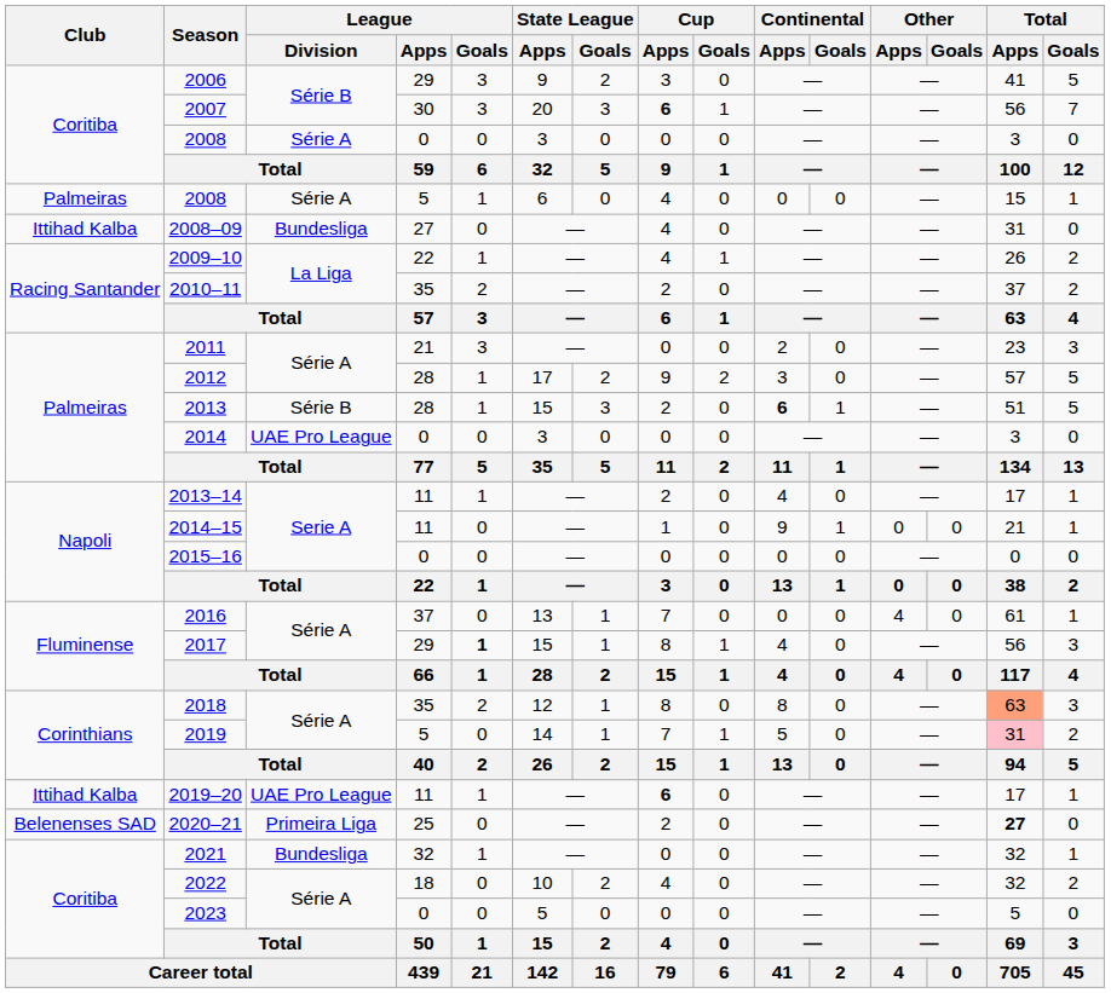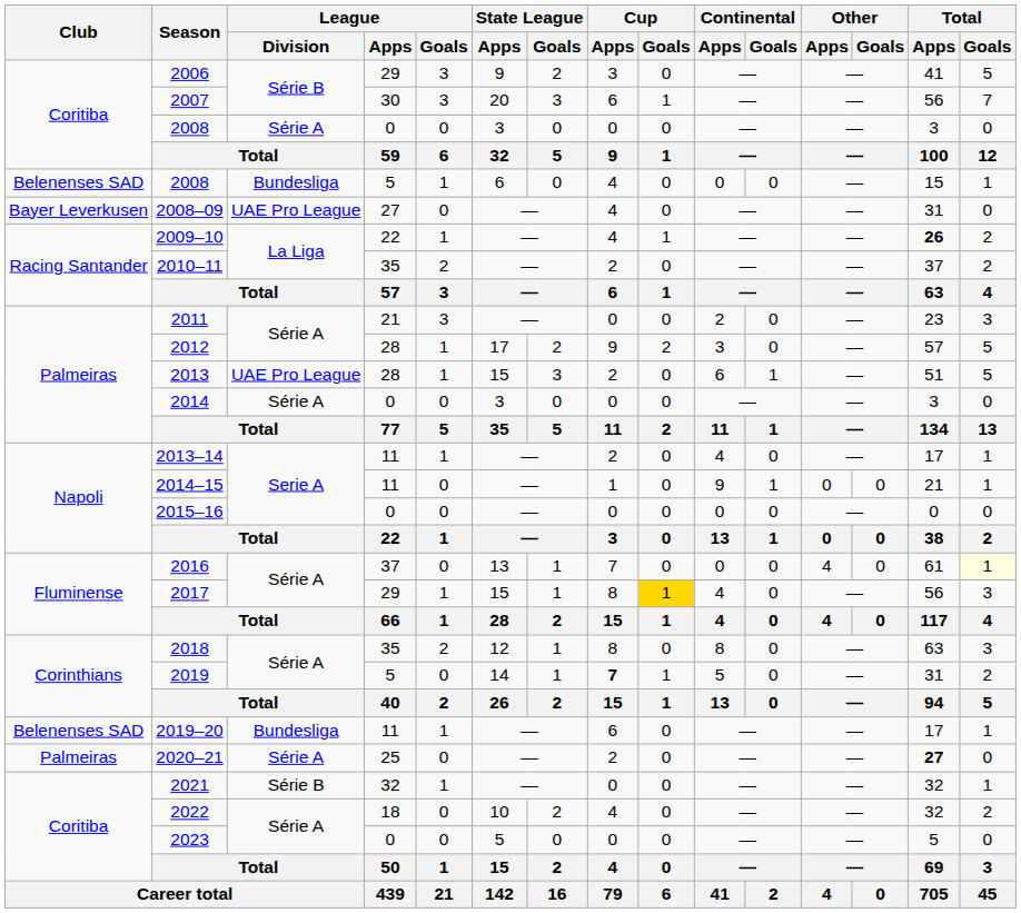2007 | Cup / Apps: bold -> normal
2008 / 5 | Club: Palmeiras -> Belenenses SAD
2008 / 5 | League / Division: Série A -> Bundesliga
2008–09 | Club: Ittihad Kalba -> Bayer Leverkusen
2008–09 | League / Division: Bundesliga -> UAE Pro League
2009–10 | Total / Apps: normal -> bold
2013 | League / Division: Série B -> UAE Pro League
2013 | Continental / Apps: bold -> normal
2014 | League / Division: UAE Pro League -> Série A
2016 | Total / Goals: no background -> lightyellow background
2017 | League / Goals: bold -> normal
2017 | Cup / Goals: no background -> gold background
2018 | Total / Apps: lightsalmon background -> no background
2019 | Cup / Apps: normal -> bold
2019 | Total / Apps: pink background -> no background
2019–20 | Club: Ittihad Kalba -> Belenenses SAD
2019–20 | League / Division: UAE Pro League -> Bundesliga
2019–20 | Cup / Apps: bold -> normal
2020–21 | Club: Belenenses SAD -> Palmeiras
2020–21 | League / Division: Primeira Liga -> Série A
2021 | League / Division: Bundesliga -> Série B
